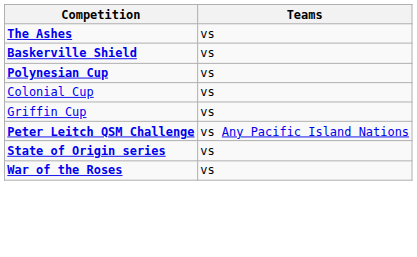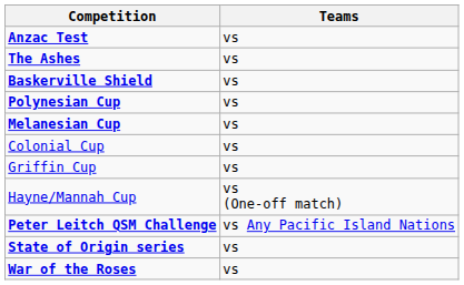+ row: Anzac Test | vs
+ row: Melanesian Cup | vs
+ row: Hayne/Mannah Cup | vs (One-off match)
